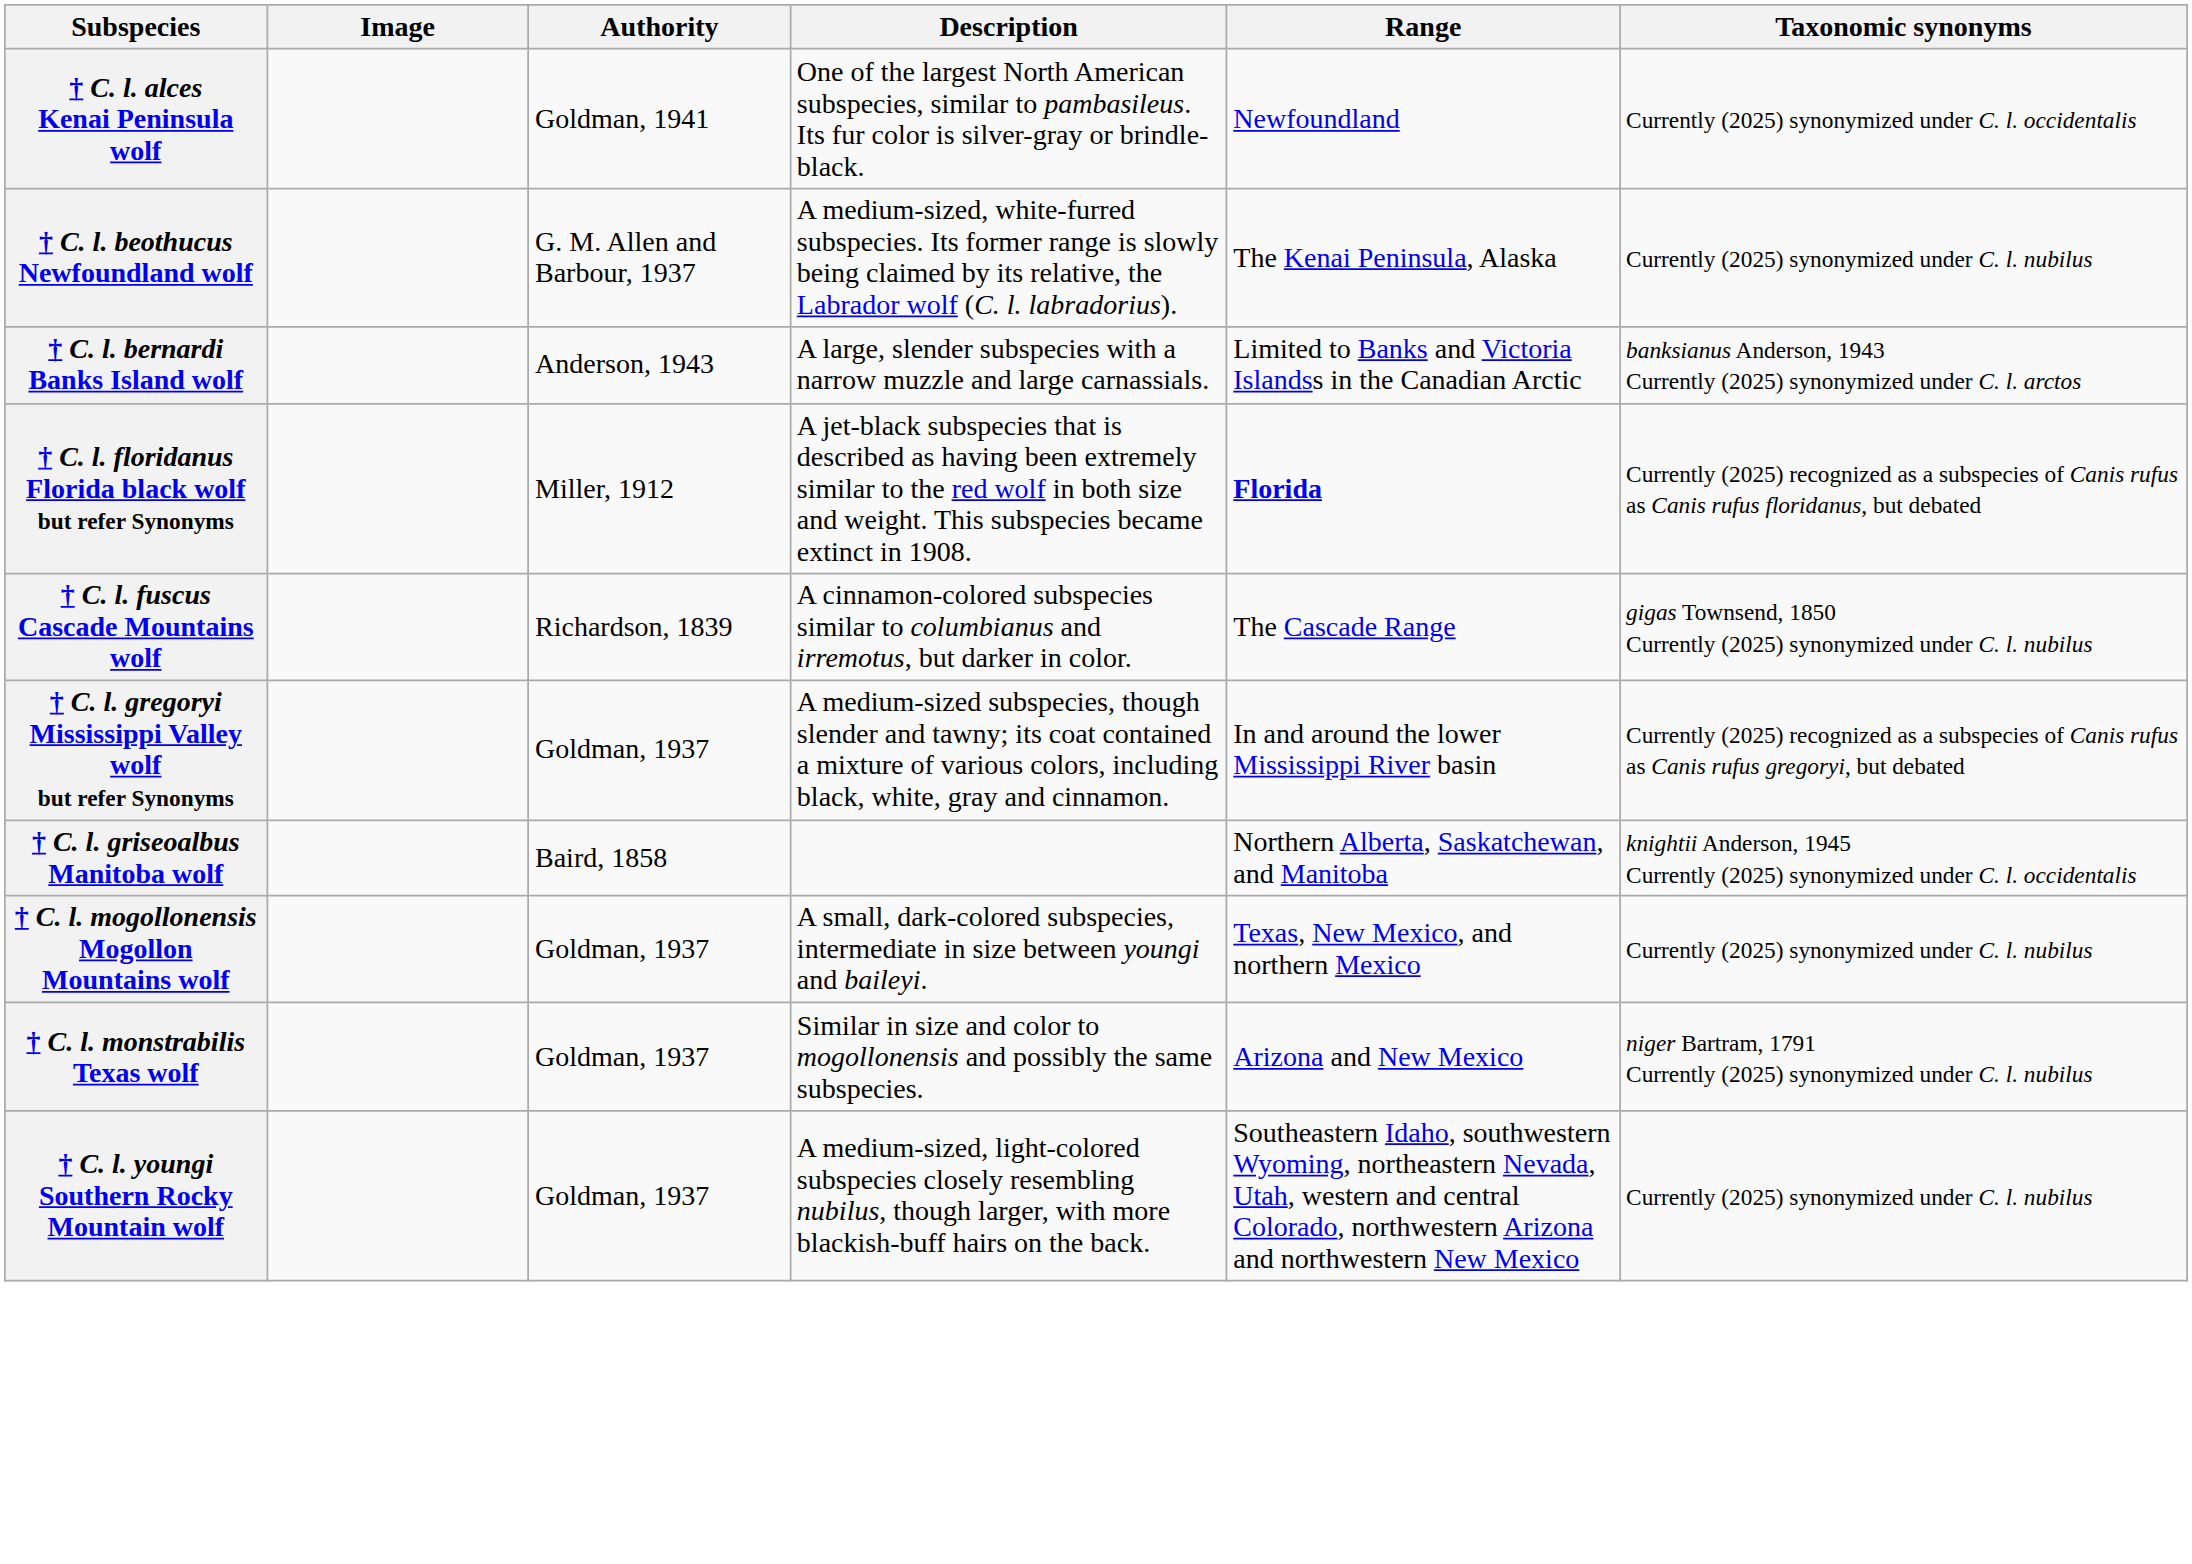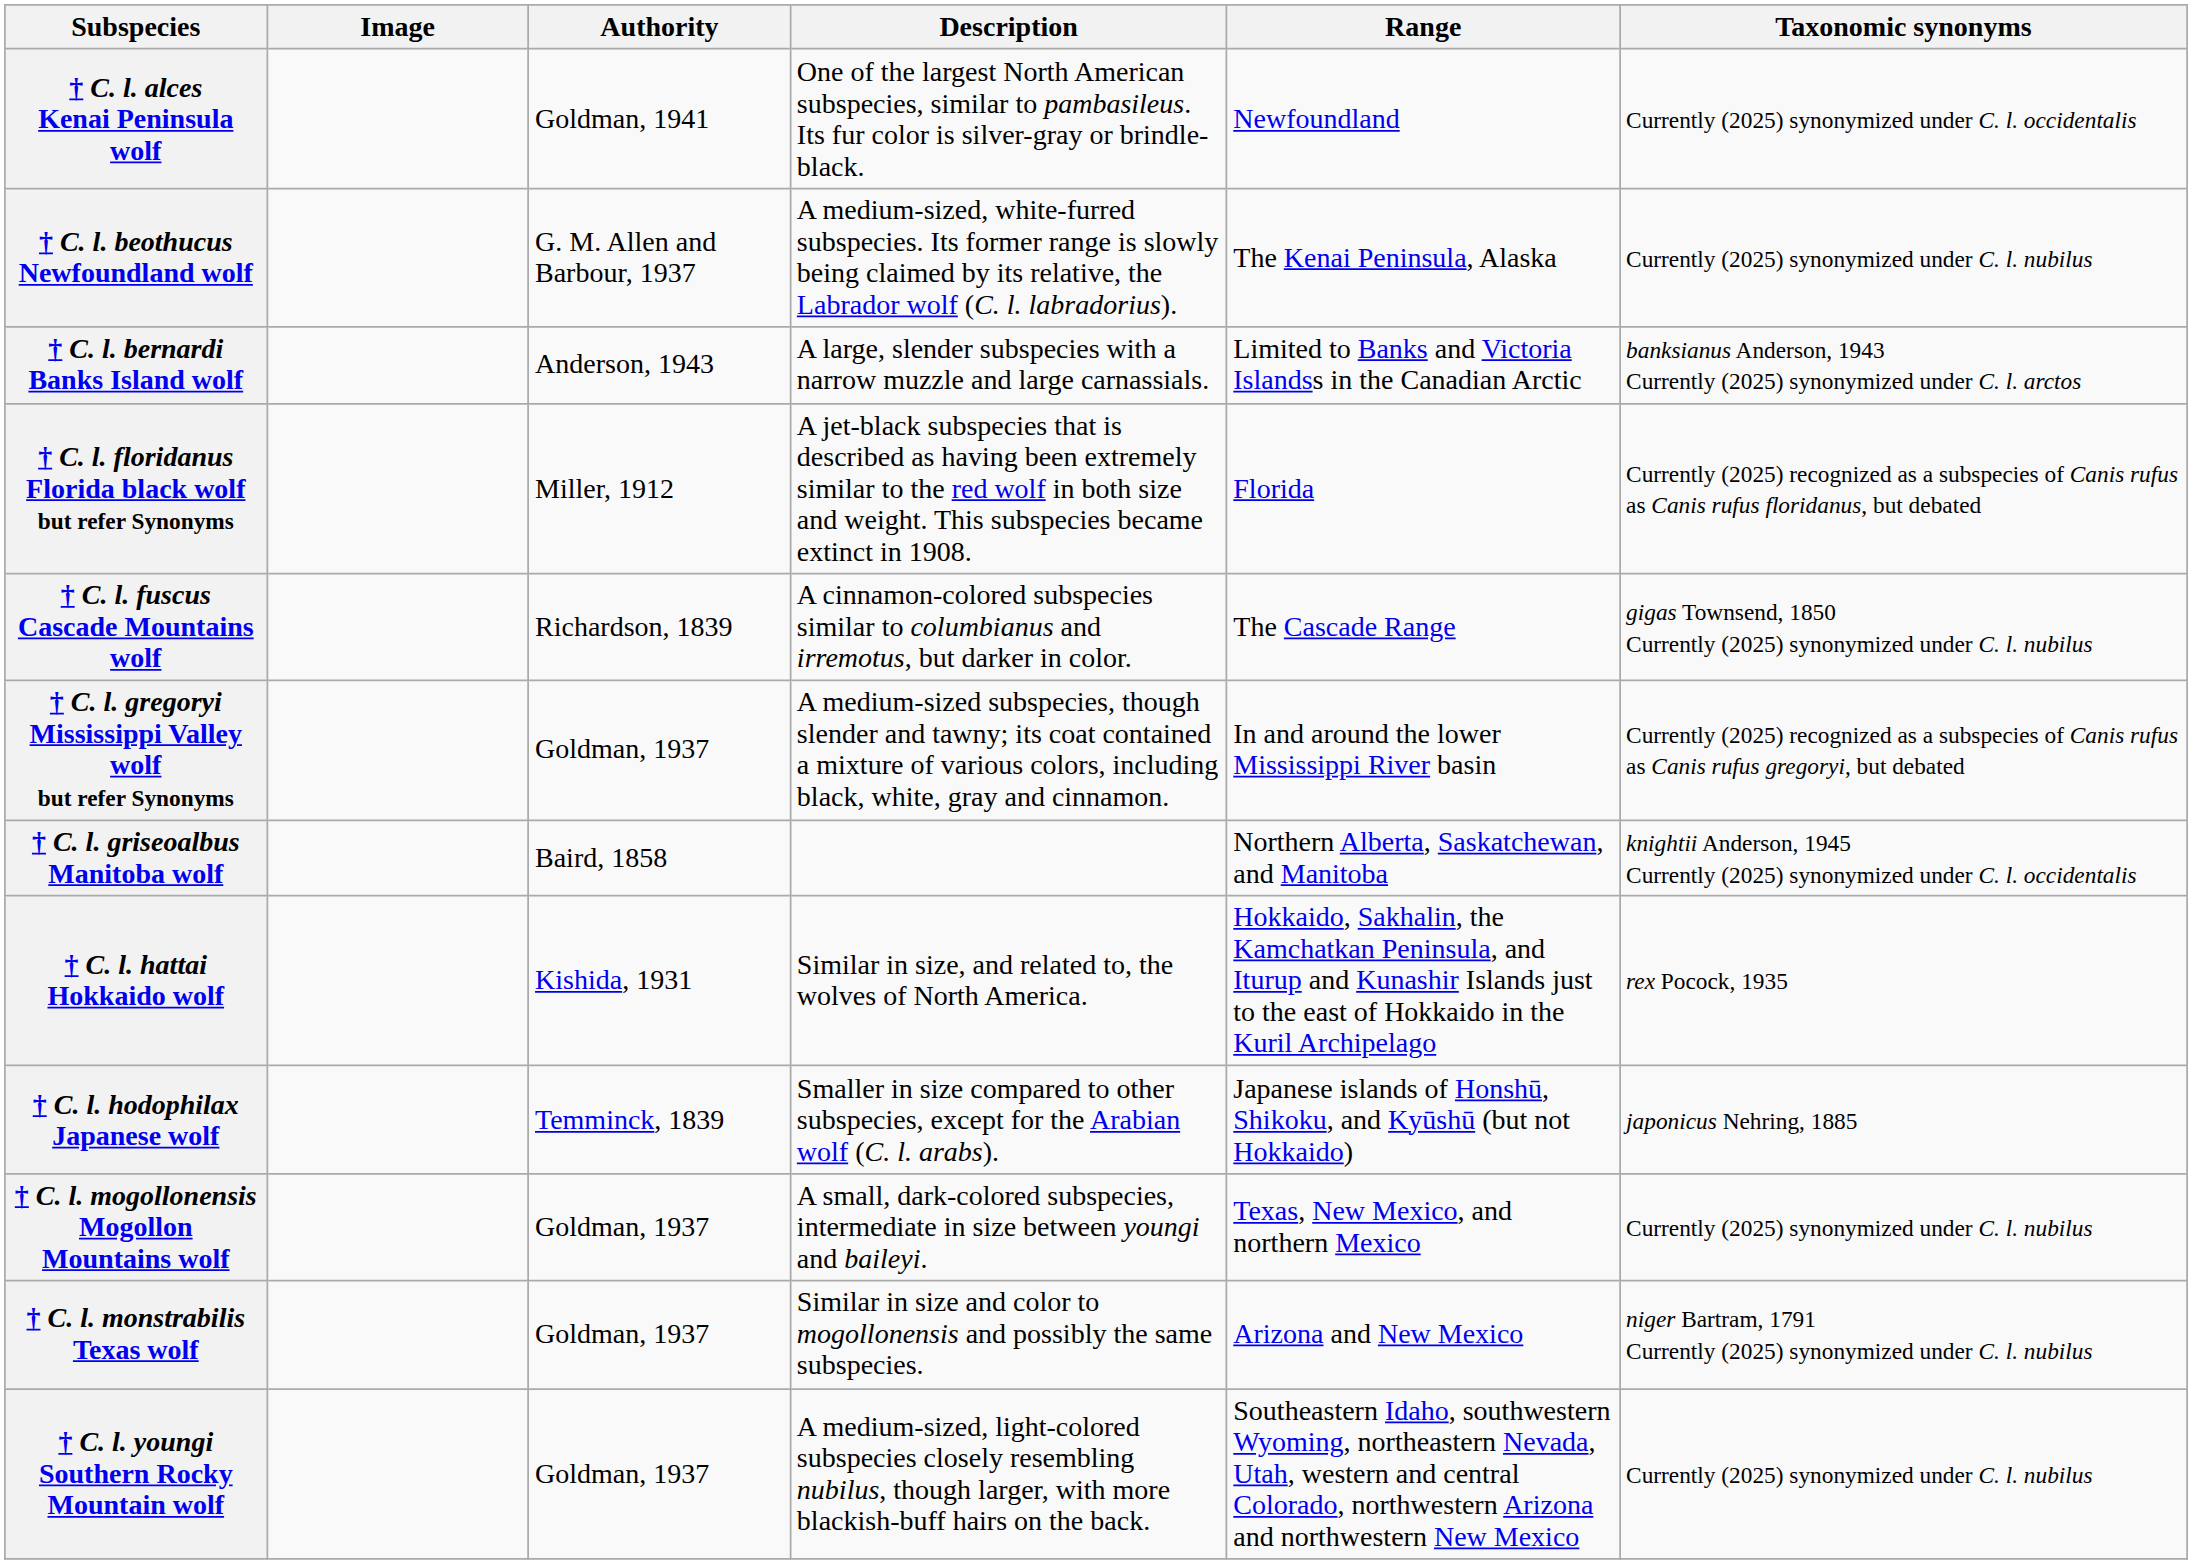† C. l. floridanus Florida black wolf but refer Synonyms | Range: bold -> normal
+ row: † C. l. hattai Hokkaido wolf | Kishida, 1931 | Similar in size, and related to, the wolves of North America. | Hokkaido, Sakhalin, the Kamchatkan Peninsula, and Iturup and Kunashir Islands just to the east of Hokkaido in the Kuril Archipelago | rex Pocock, 1935
+ row: † C. l. hodophilax Japanese wolf | Temminck, 1839 | Smaller in size compared to other subspecies, except for the Arabian wolf (C. l. arabs). | Japanese islands of Honshū, Shikoku, and Kyūshū (but not Hokkaido) | japonicus Nehring, 1885
